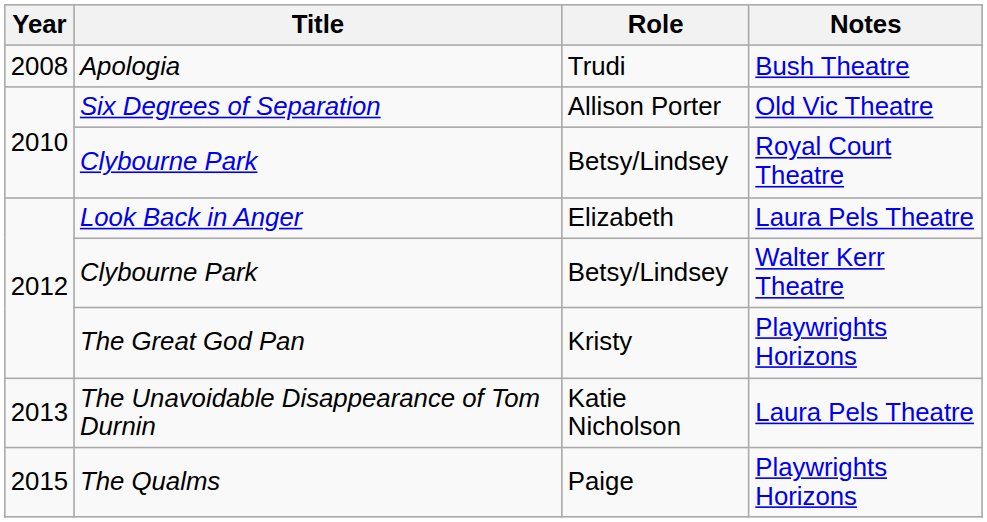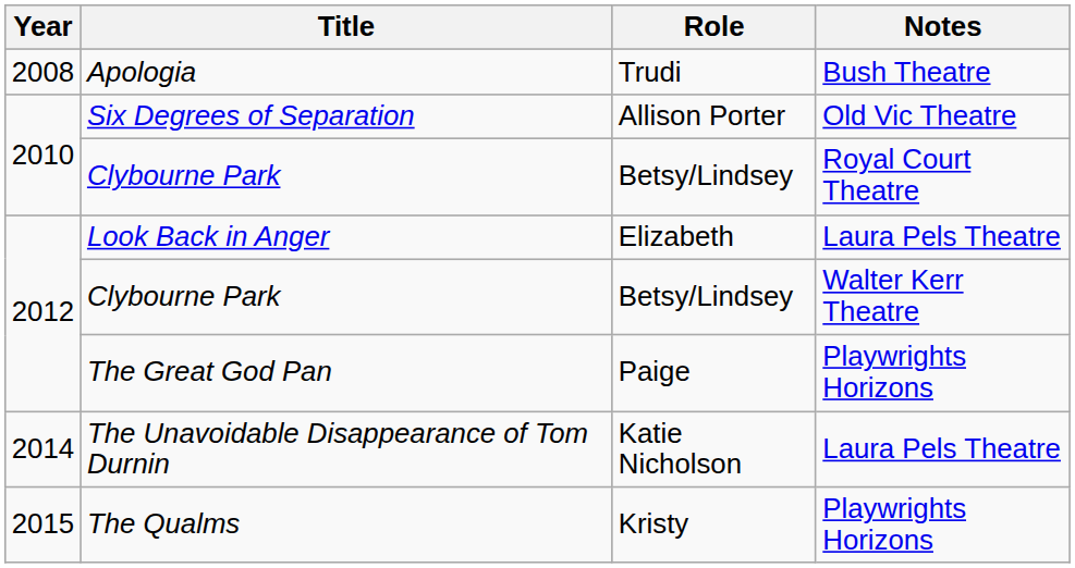The Great God Pan | Role: Kristy -> Paige
The Unavoidable Disappearance of Tom Durnin | Year: 2013 -> 2014
The Qualms | Role: Paige -> Kristy
